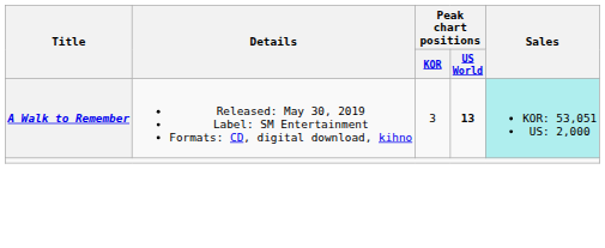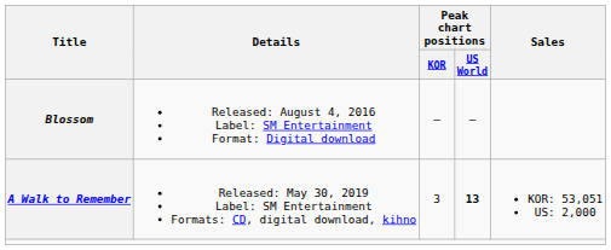+ row: Blossom | Released: August 4, 2016 Label: SM Entertainment Format: Digital download | — | —
A Walk to Remember | Sales: paleturquoise background -> no background
